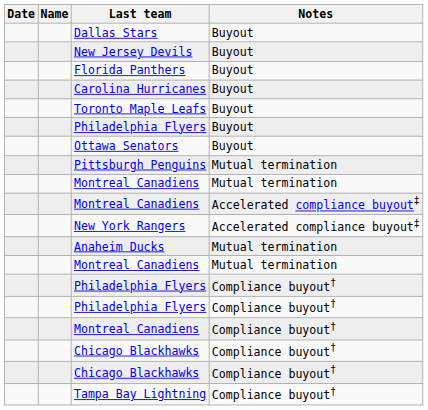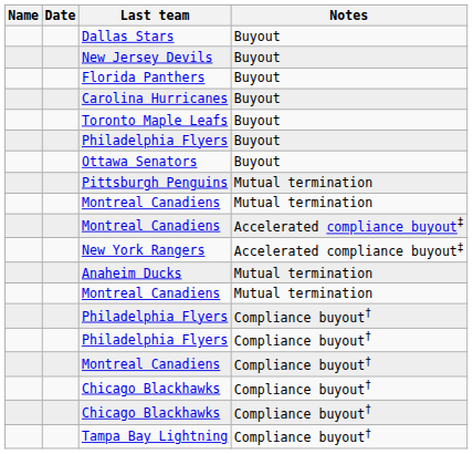columns swapped: Date <-> Name
